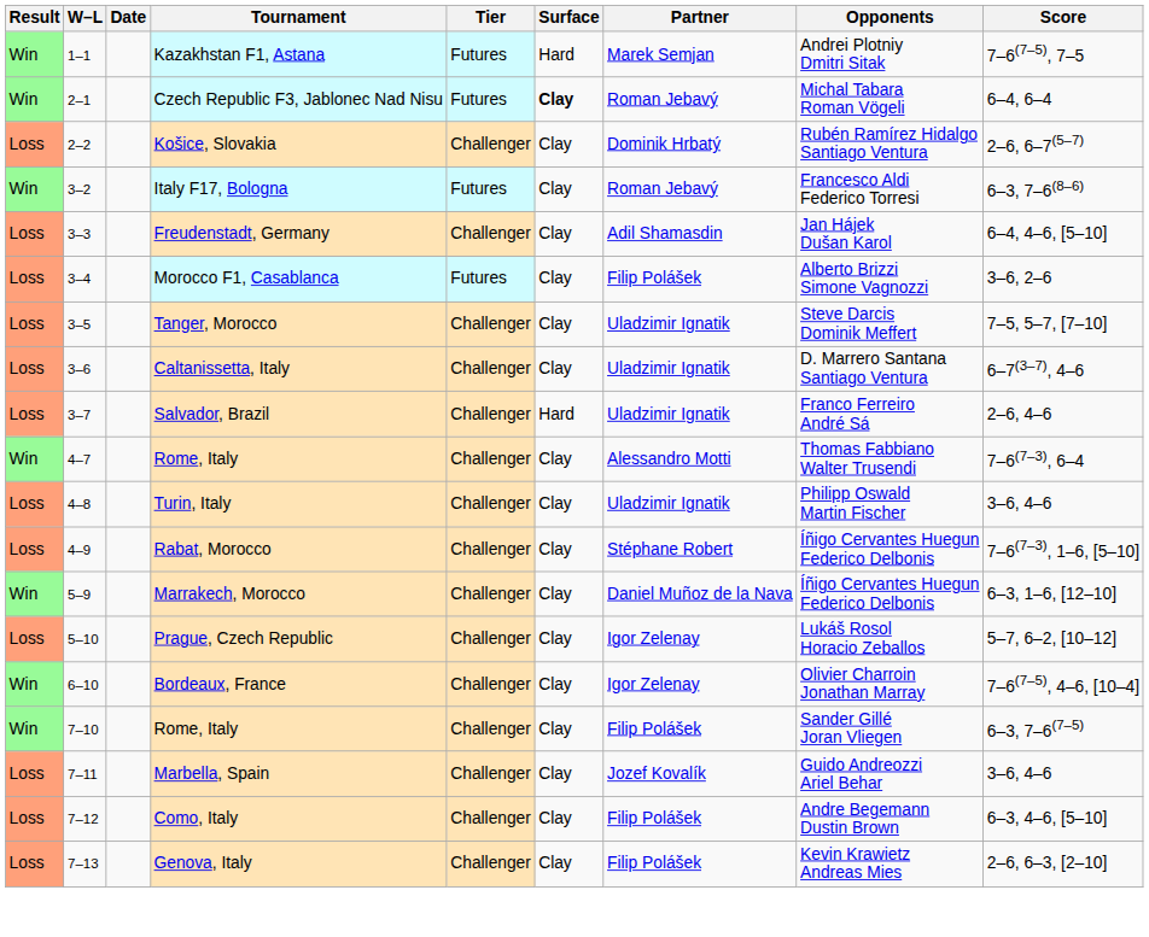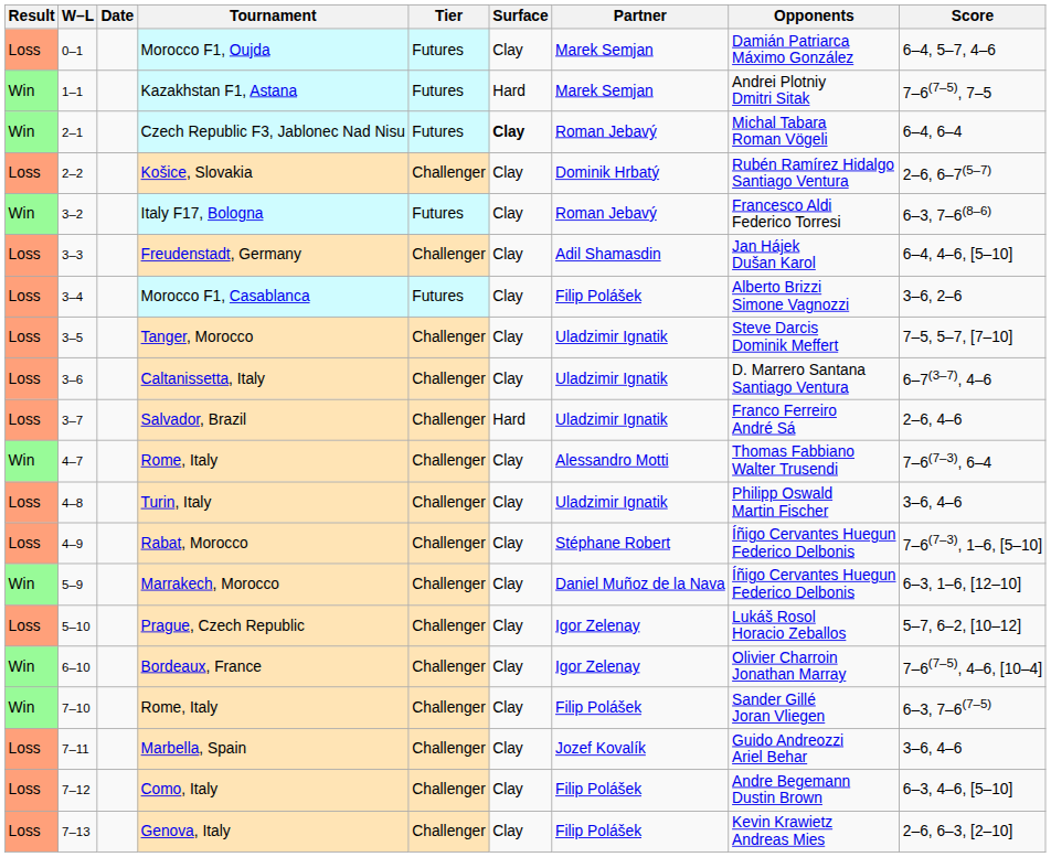+ row: Loss | 0–1 | Morocco F1, Oujda | Futures | Clay | Marek Semjan | Damián Patriarca Máximo González | 6–4, 5–7, 4–6
